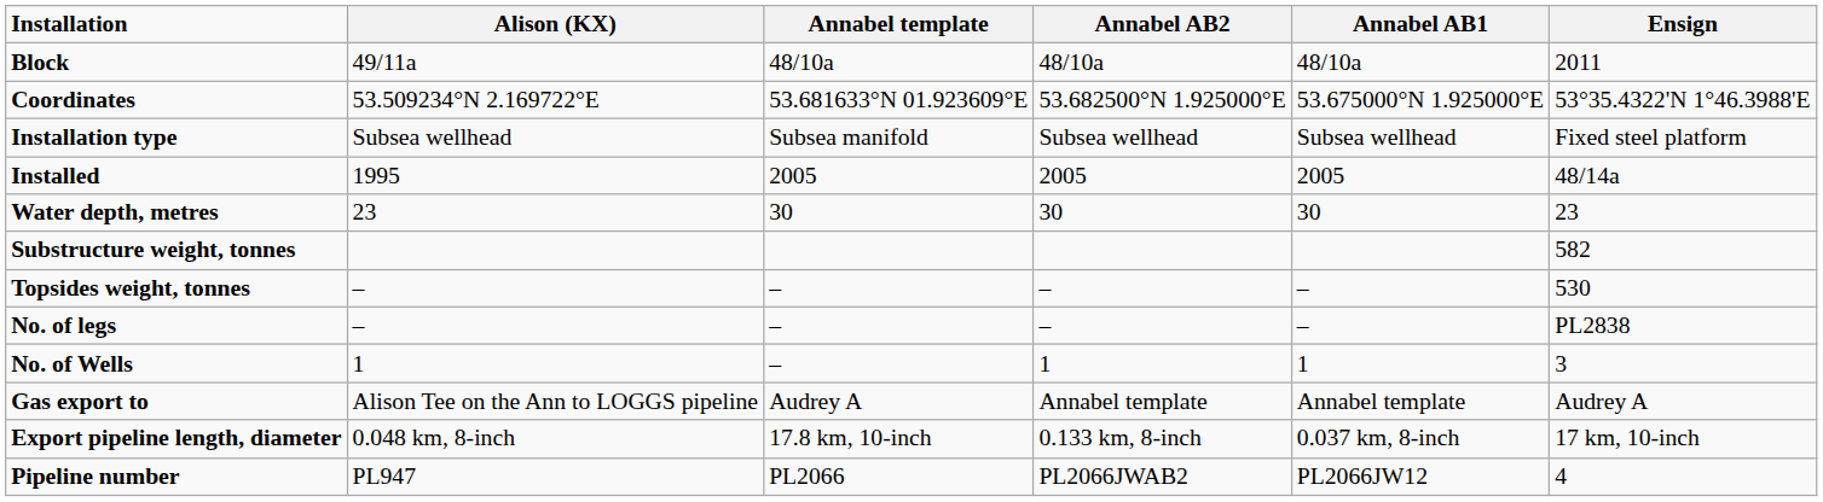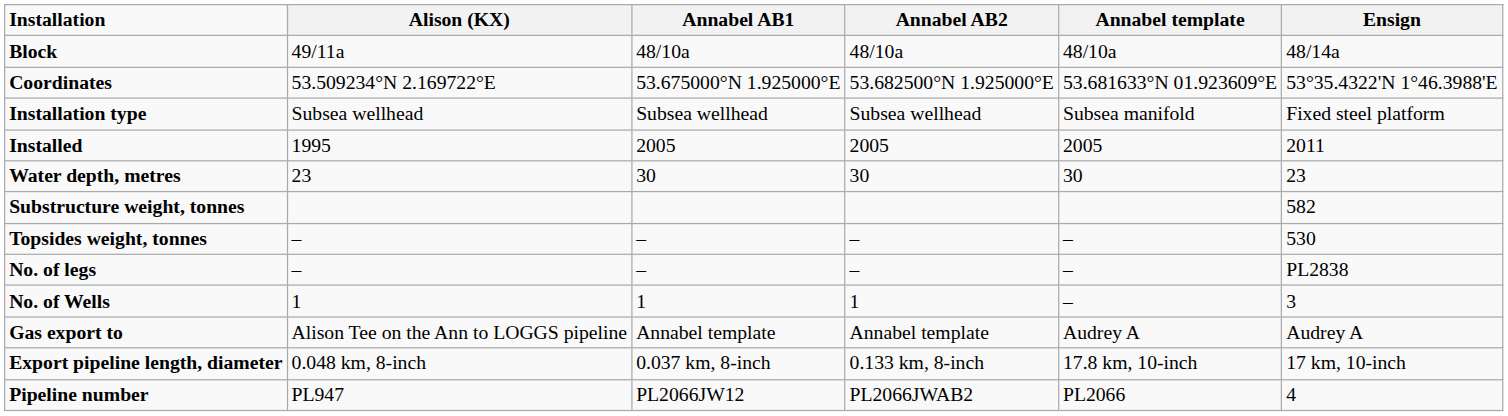columns swapped: Annabel AB1 <-> Annabel template
Block | Ensign: 2011 -> 48/14a
Installed | Ensign: 48/14a -> 2011
